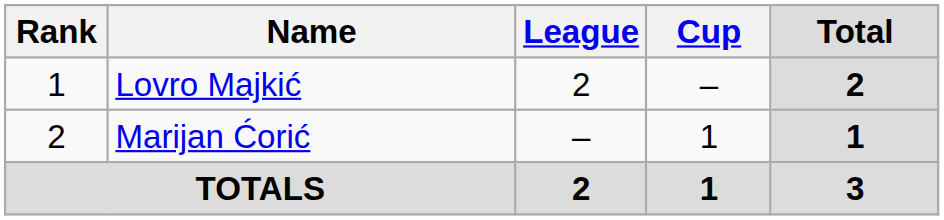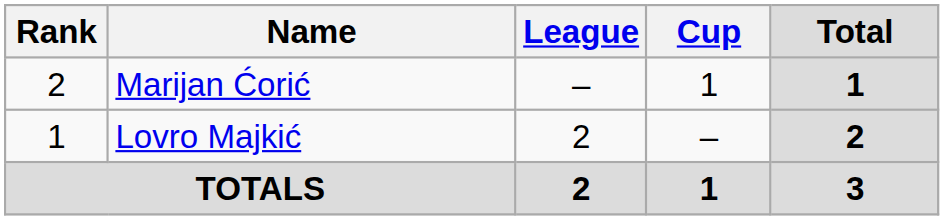rows swapped: Lovro Majkić <-> Marijan Ćorić
